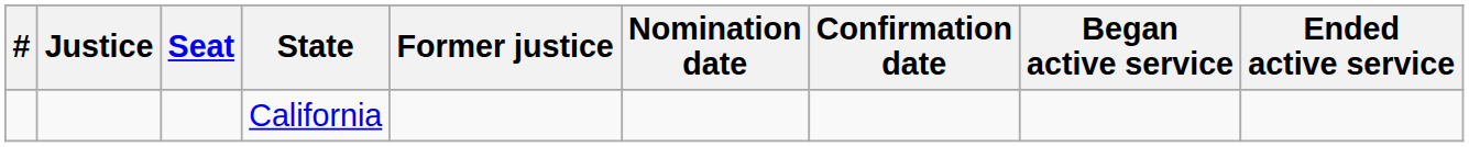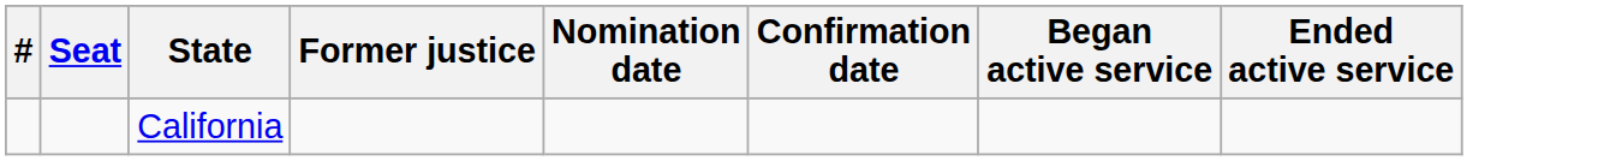- column: Justice
